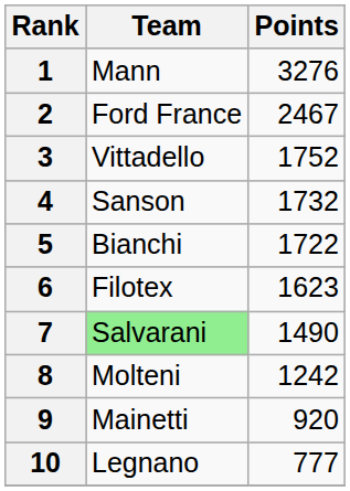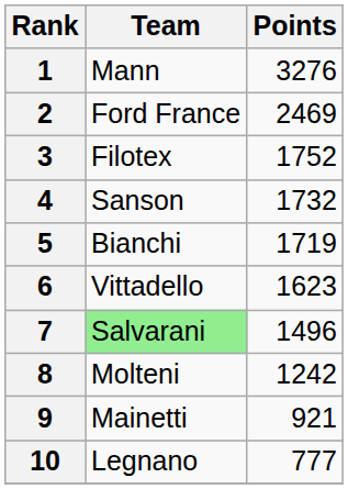2 | Points: 2467 -> 2469
3 | Team: Vittadello -> Filotex
5 | Points: 1722 -> 1719
6 | Team: Filotex -> Vittadello
7 | Points: 1490 -> 1496
9 | Points: 920 -> 921
